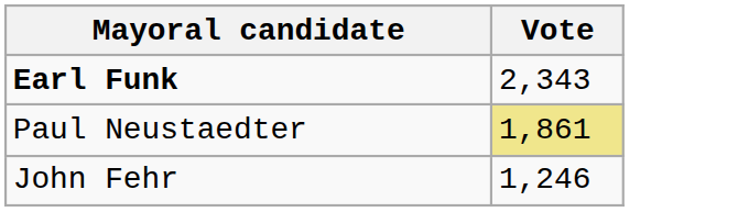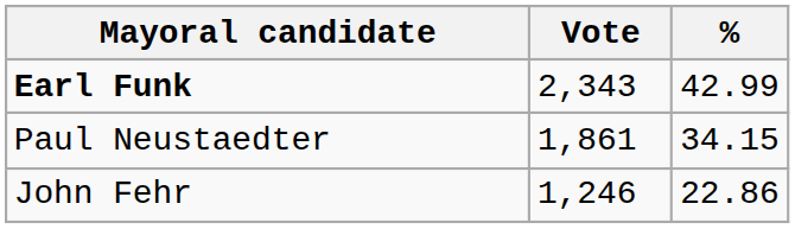+ column: % | 42.99 | 34.15 | 22.86
Paul Neustaedter | Vote: khaki background -> no background
